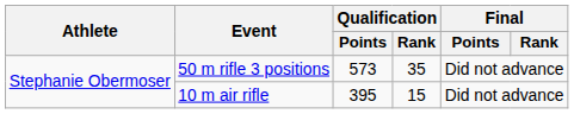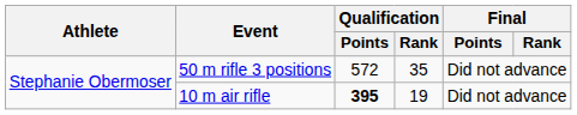50 m rifle 3 positions | Qualification / Points: 573 -> 572
10 m air rifle | Qualification / Points: normal -> bold
10 m air rifle | Qualification / Rank: 15 -> 19
